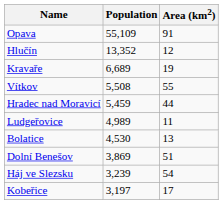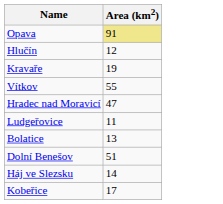- column: Population | 55,109 | 13,352 | 6,689 | 5,508 | 5,459 | 4,989 | 4,530 | 3,869 | 3,239 | 3,197
Opava | Area (km2): no background -> khaki background
Hradec nad Moravicí | Area (km2): 44 -> 47
Háj ve Slezsku | Area (km2): 54 -> 14
